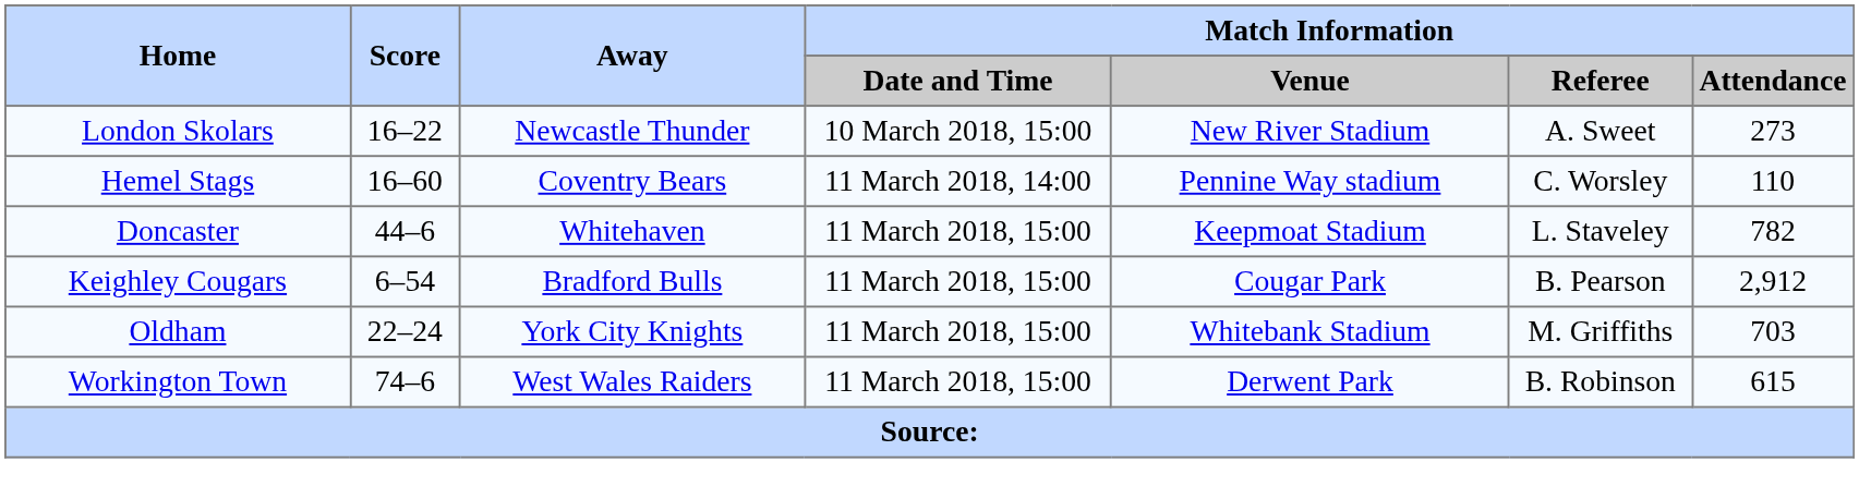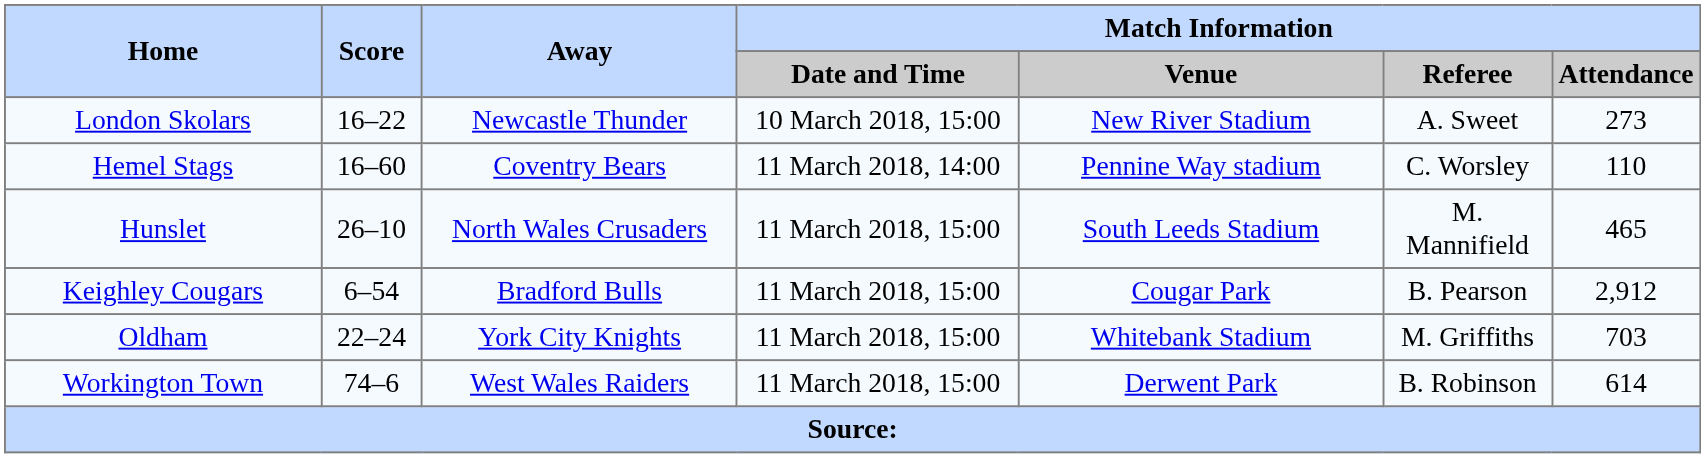- row: Doncaster | 44–6 | Whitehaven | 11 March 2018, 15:00 | Keepmoat Stadium | L. Staveley | 782
+ row: Hunslet | 26–10 | North Wales Crusaders | 11 March 2018, 15:00 | South Leeds Stadium | M. Mannifield | 465
Workington Town | Match Information / Attendance: 615 -> 614
